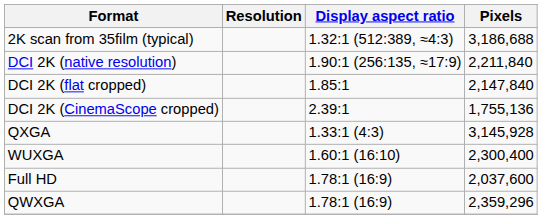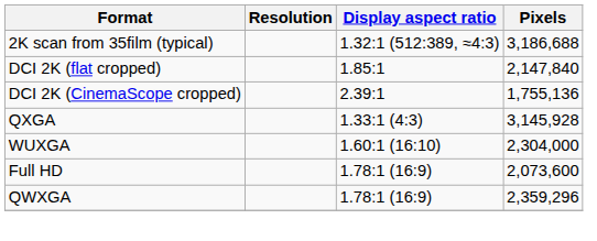- row: DCI 2K (native resolution) | 1.90:1 (256:135, ≈17:9) | 2,211,840
WUXGA | Pixels: 2,300,400 -> 2,304,000
Full HD | Pixels: 2,037,600 -> 2,073,600
